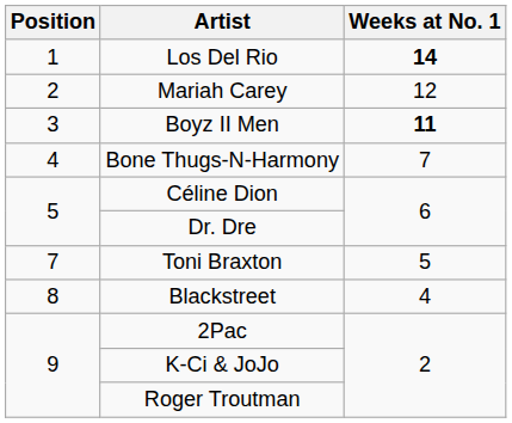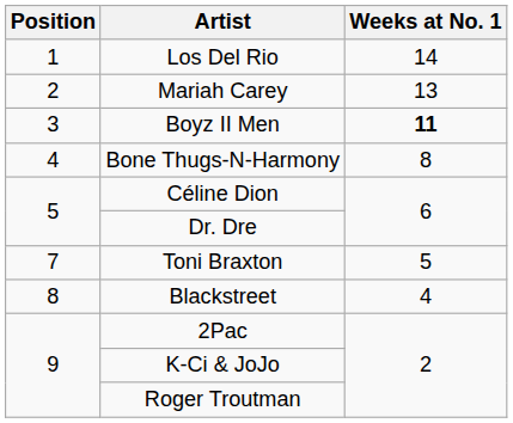Los Del Rio | Weeks at No. 1: bold -> normal
Mariah Carey | Weeks at No. 1: 12 -> 13
Bone Thugs-N-Harmony | Weeks at No. 1: 7 -> 8
